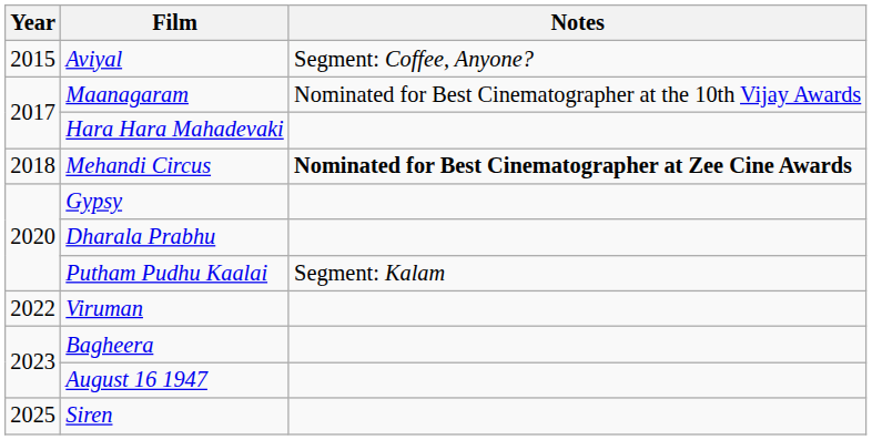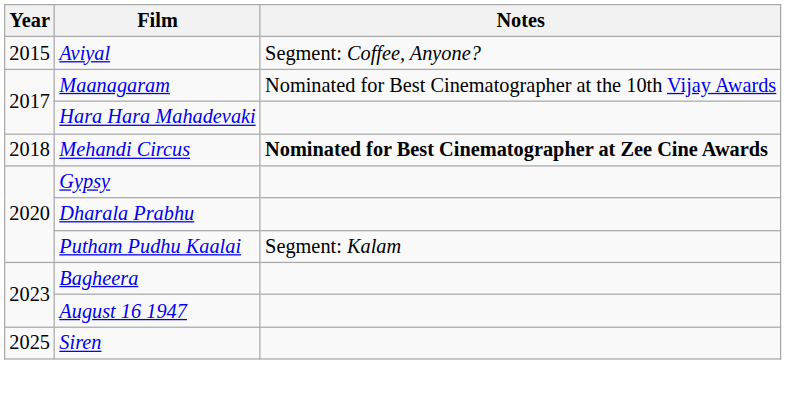- row: 2022 | Viruman
